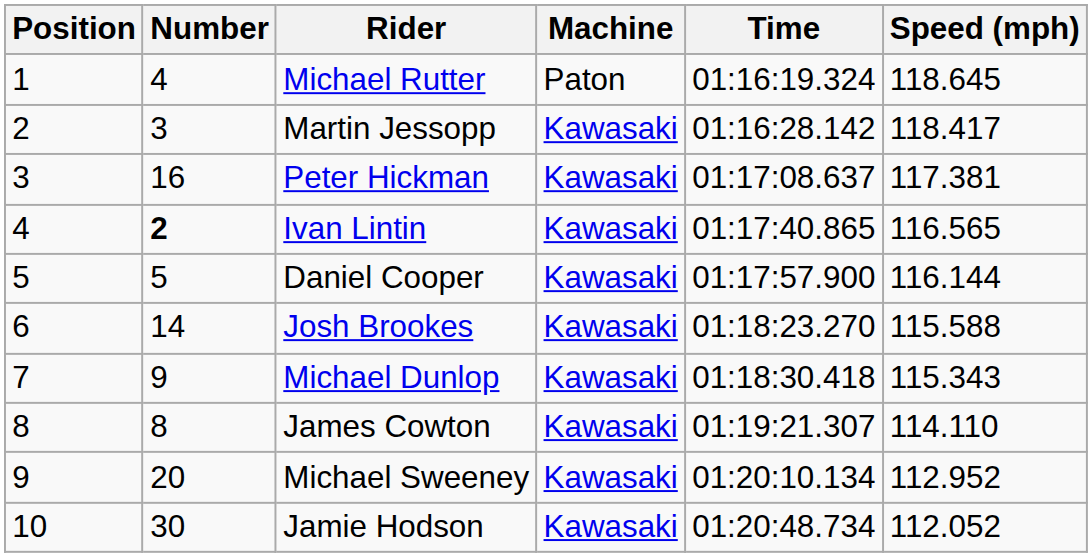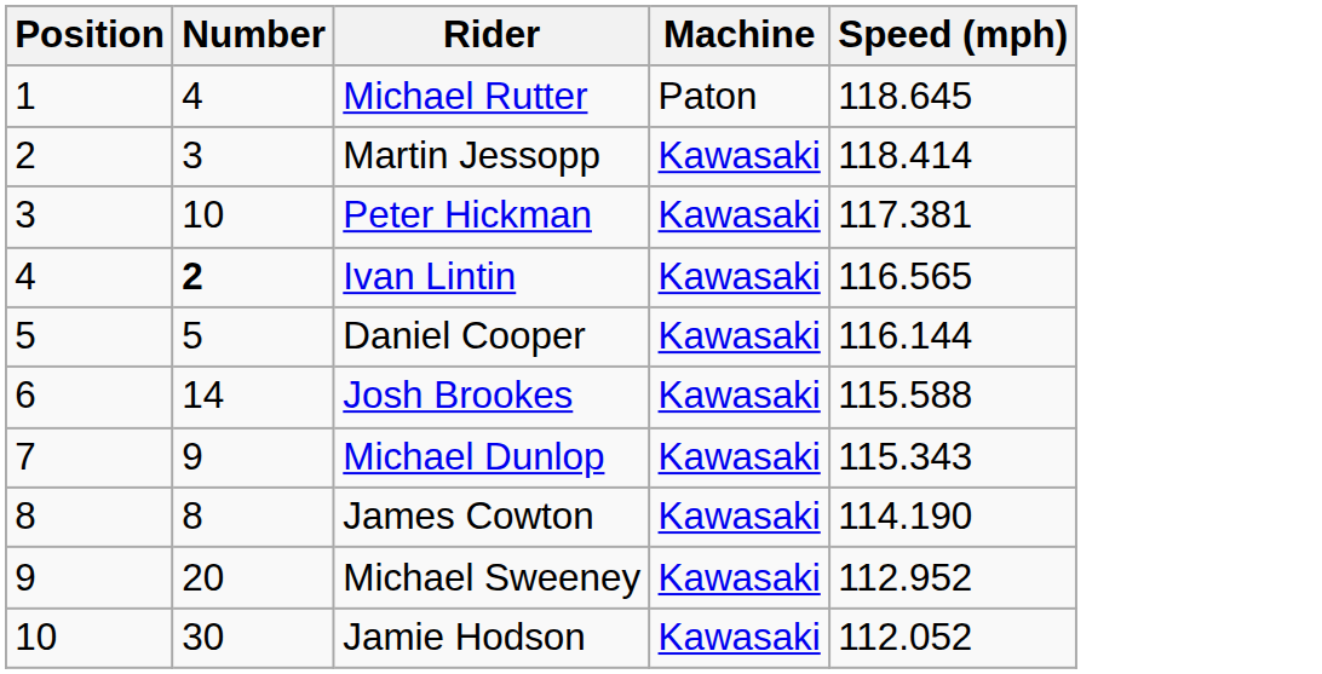- column: Time | 01:16:19.324 | 01:16:28.142 | 01:17:08.637 | 01:17:40.865 | 01:17:57.900 | 01:18:23.270 | 01:18:30.418 | 01:19:21.307 | 01:20:10.134 | 01:20:48.734
Martin Jessopp | Speed (mph): 118.417 -> 118.414
Peter Hickman | Number: 16 -> 10
James Cowton | Speed (mph): 114.110 -> 114.190
